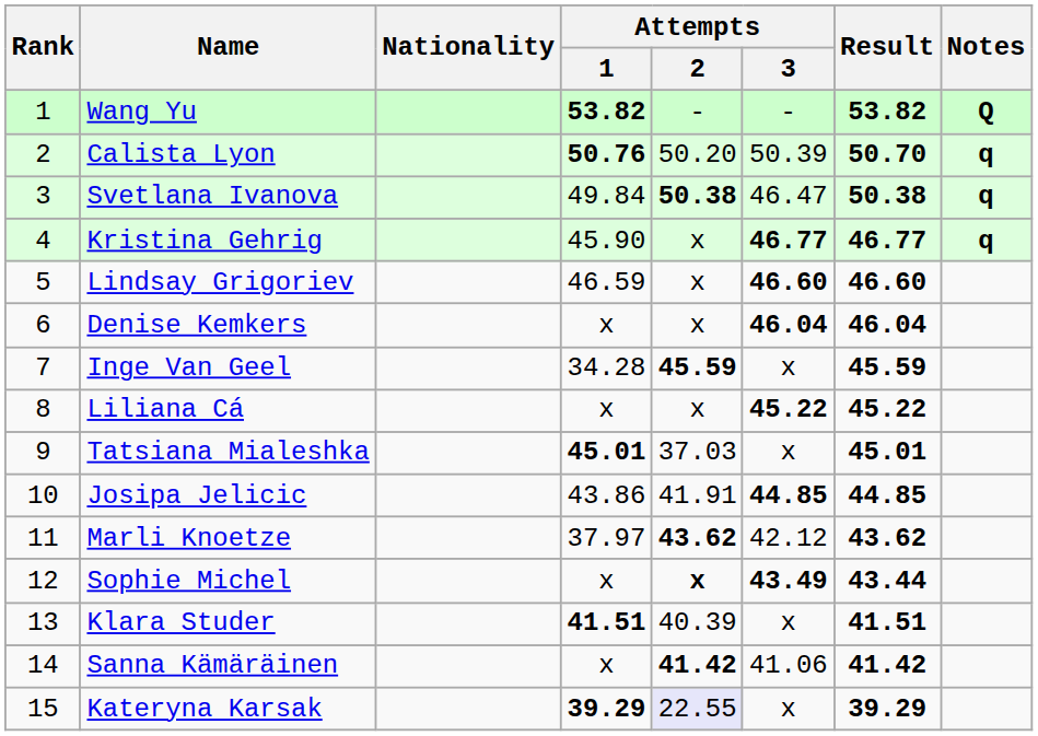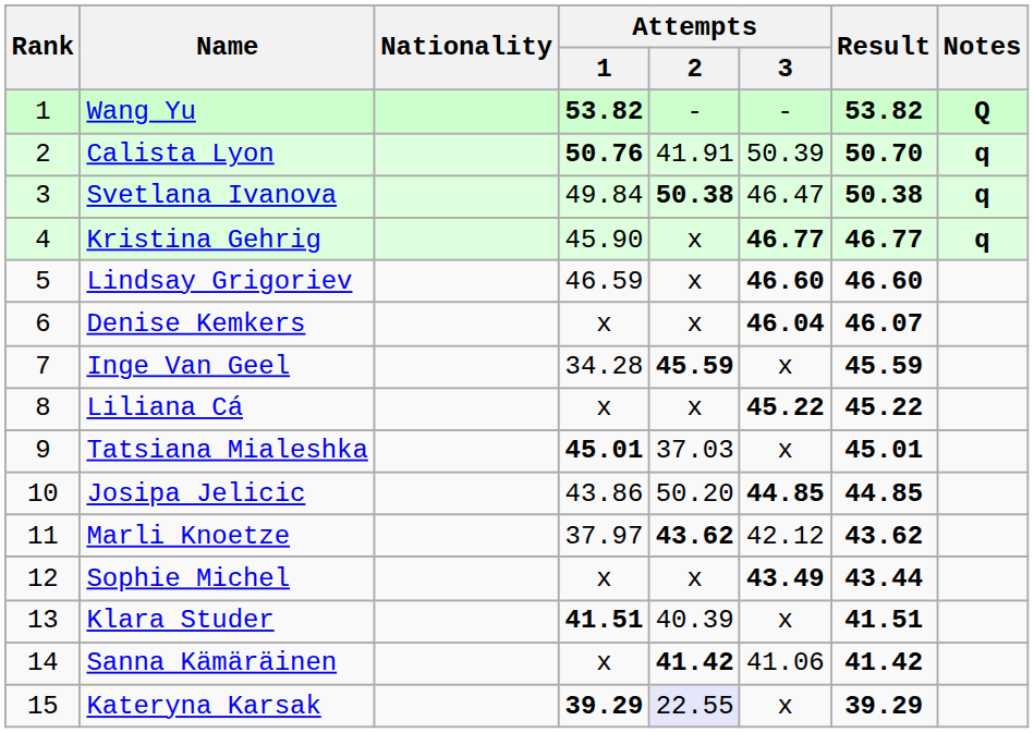Calista Lyon | Attempts / 2: 50.20 -> 41.91
Denise Kemkers | Result: 46.04 -> 46.07
Josipa Jelicic | Attempts / 2: 41.91 -> 50.20
Sophie Michel | Attempts / 2: bold -> normal
